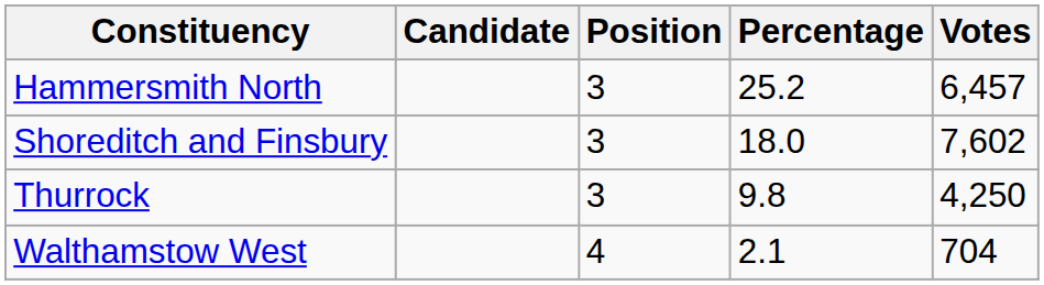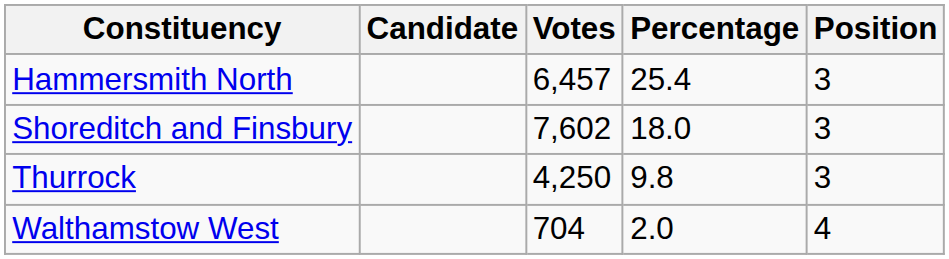columns swapped: Votes <-> Position
Hammersmith North | Percentage: 25.2 -> 25.4
Walthamstow West | Percentage: 2.1 -> 2.0
